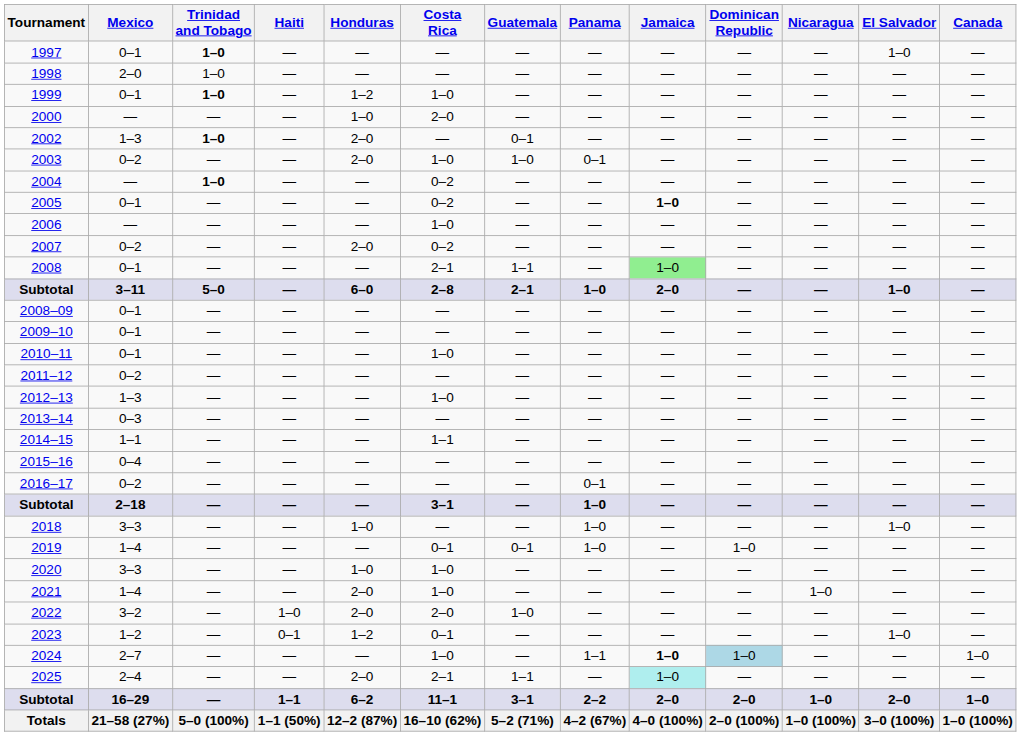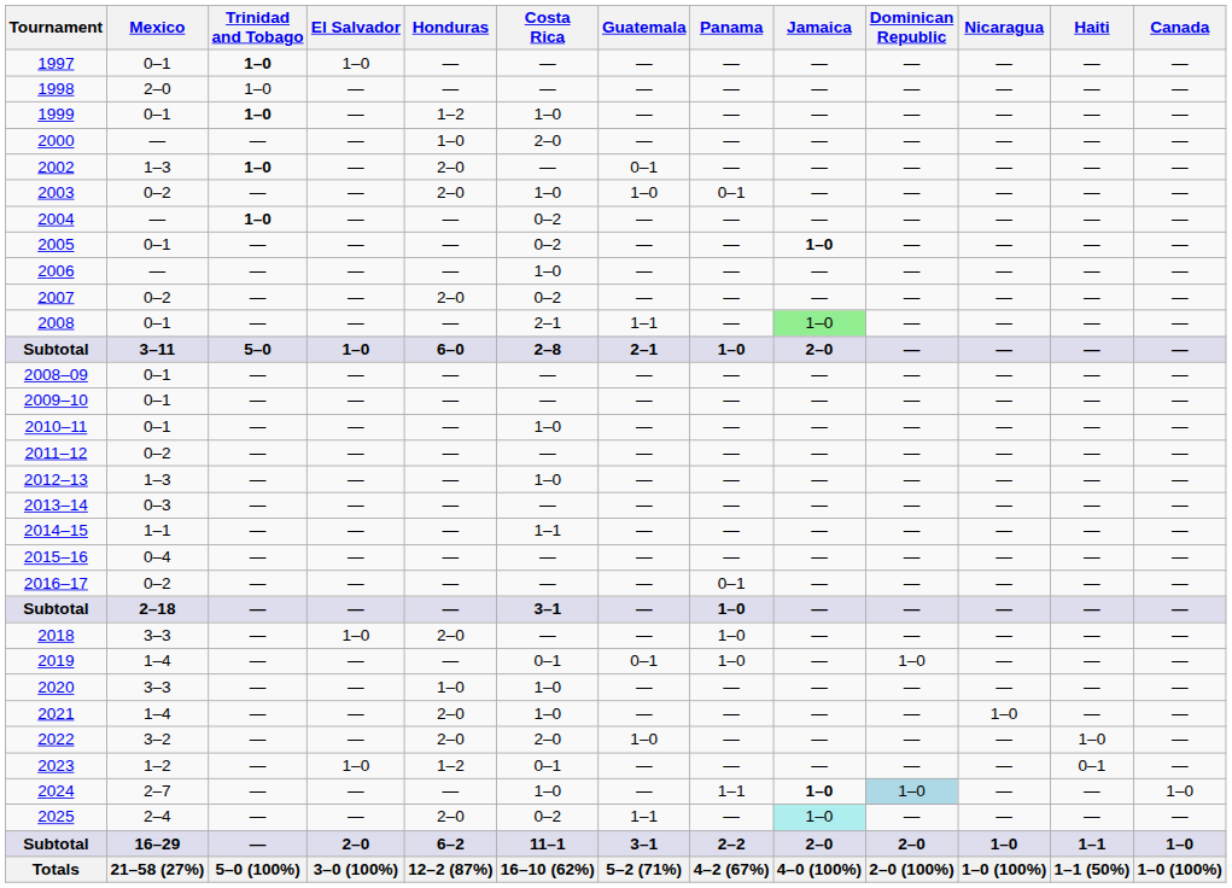columns swapped: El Salvador <-> Haiti
2018 | Honduras: 1–0 -> 2–0
2025 | Costa Rica: 2–1 -> 0–2
